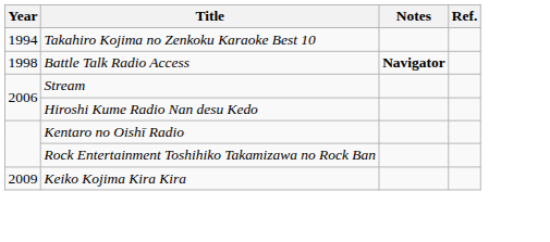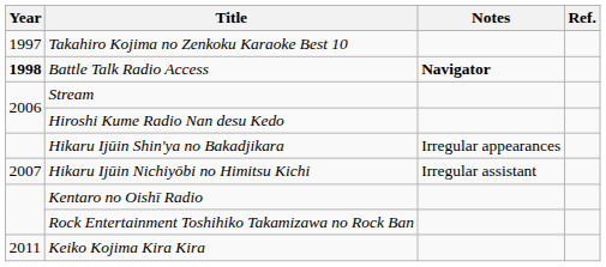Takahiro Kojima no Zenkoku Karaoke Best 10 | Year: 1994 -> 1997
Battle Talk Radio Access | Year: normal -> bold
+ row: Hikaru Ijūin Shin'ya no Bakadjikara | Irregular appearances
+ row: 2007 | Hikaru Ijūin Nichiyōbi no Himitsu Kichi | Irregular assistant
Keiko Kojima Kira Kira | Year: 2009 -> 2011
